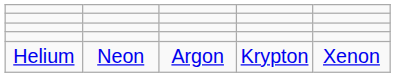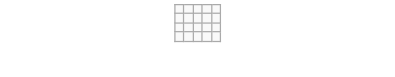- row: Helium | Neon | Argon | Krypton | Xenon
